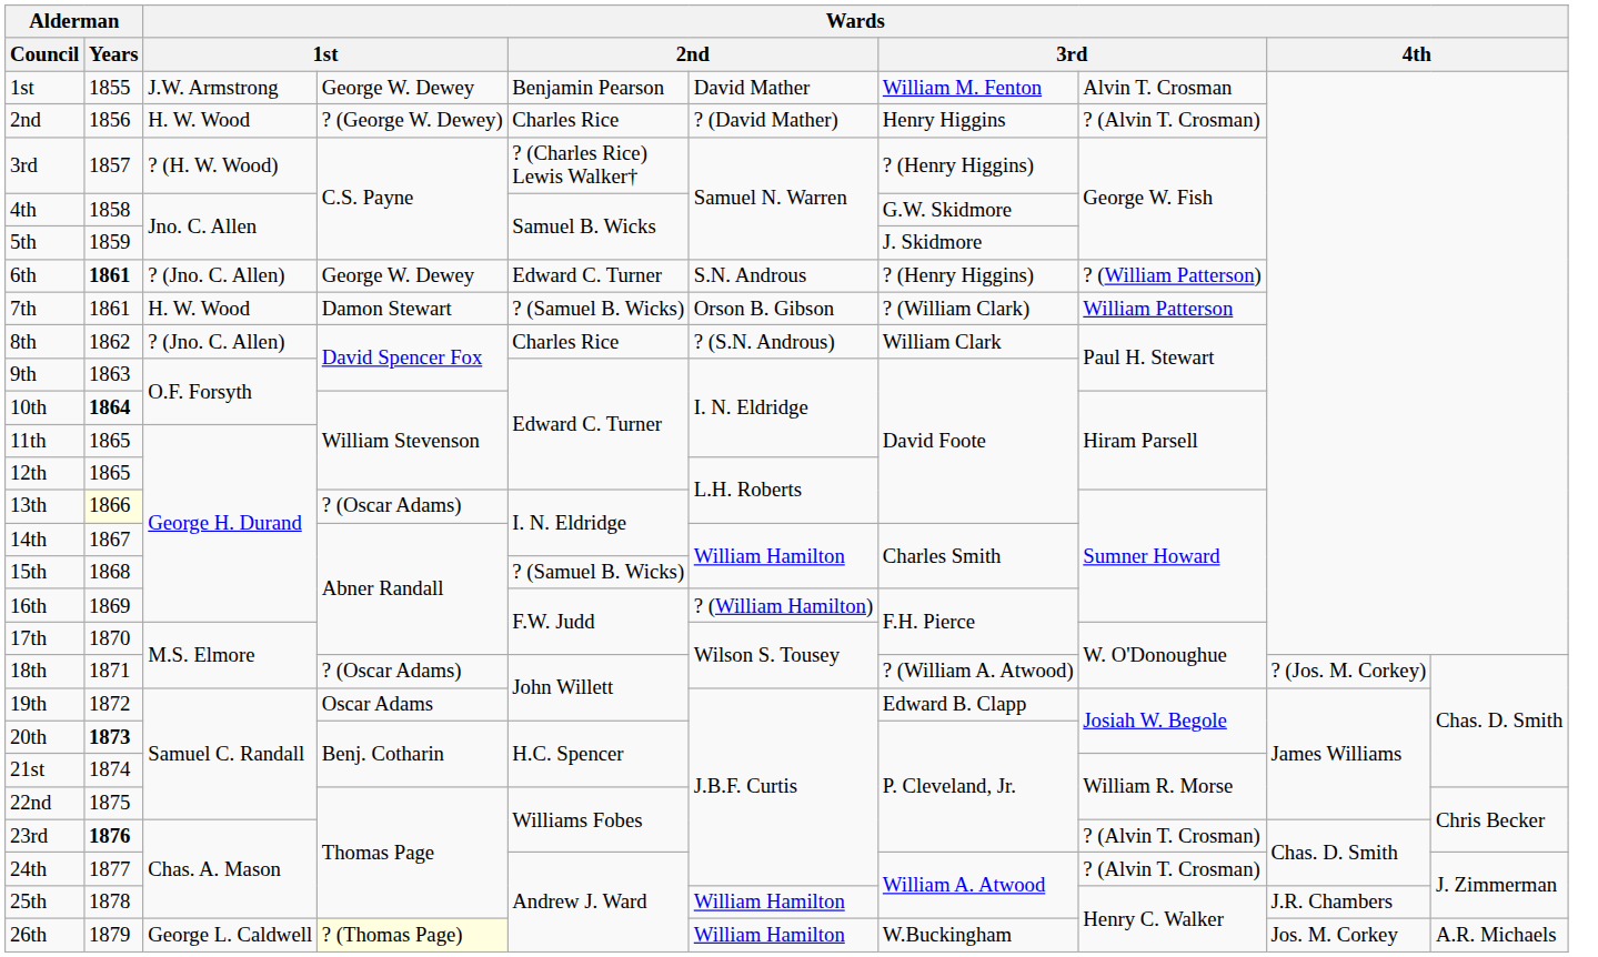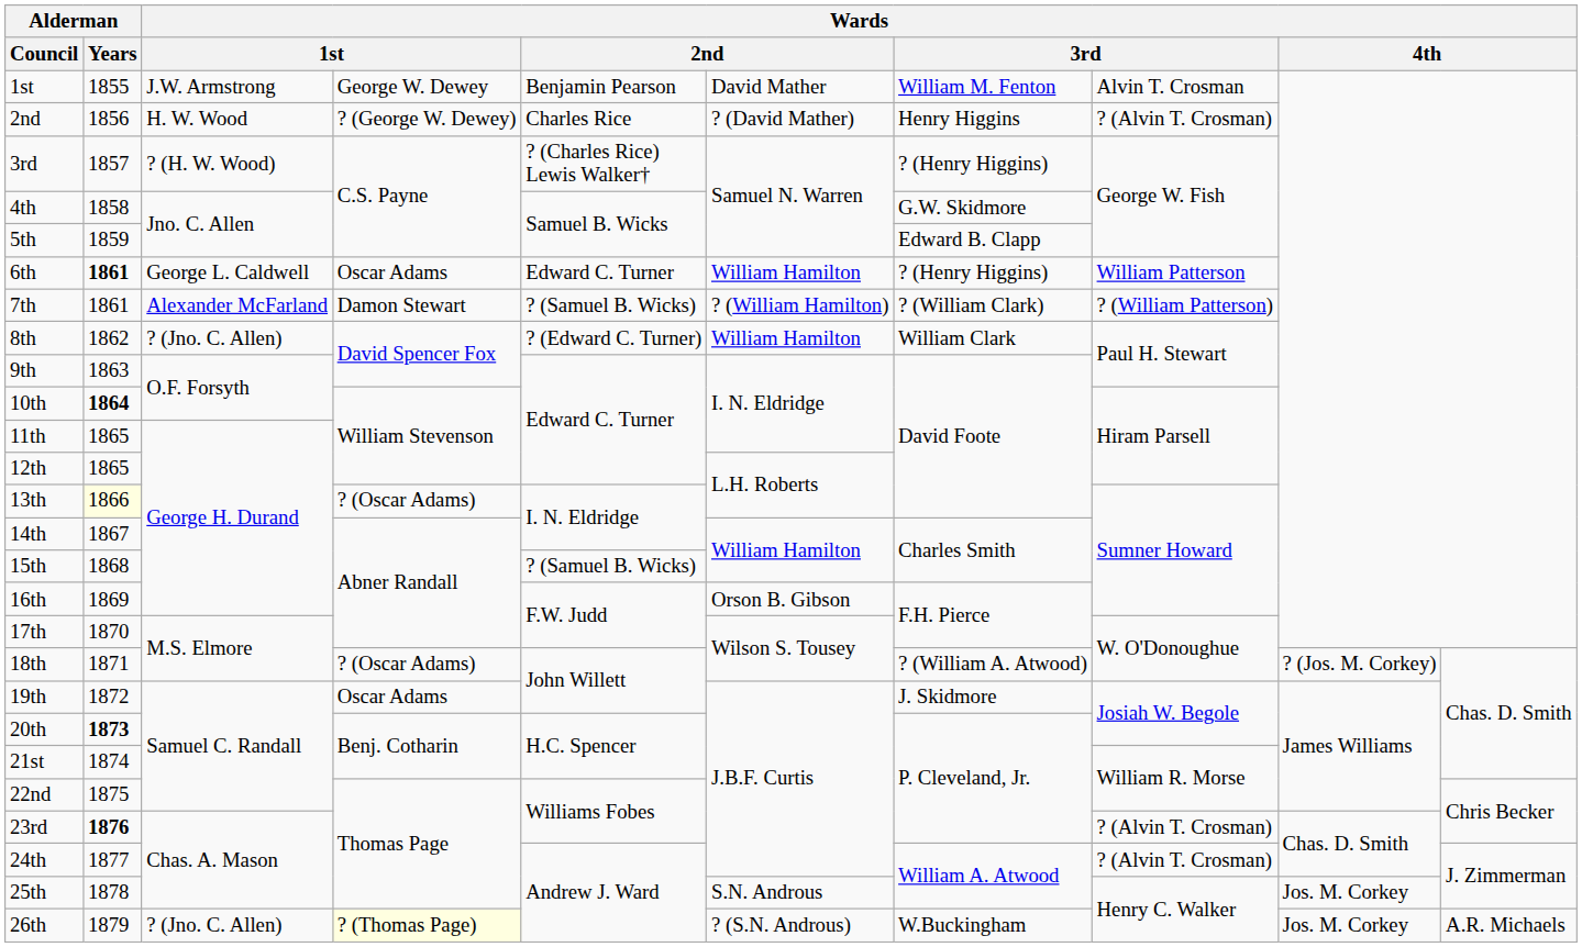5th | column 7: J. Skidmore -> Edward B. Clapp
6th | column 3: ? (Jno. C. Allen) -> George L. Caldwell
6th | column 4: George W. Dewey -> Oscar Adams
6th | column 6: S.N. Androus -> William Hamilton
6th | column 8: ? (William Patterson) -> William Patterson
7th | column 3: H. W. Wood -> Alexander McFarland
7th | column 6: Orson B. Gibson -> ? (William Hamilton)
7th | column 8: William Patterson -> ? (William Patterson)
8th | column 5: Charles Rice -> ? (Edward C. Turner)
8th | column 6: ? (S.N. Androus) -> William Hamilton
16th | column 6: ? (William Hamilton) -> Orson B. Gibson
19th | column 7: Edward B. Clapp -> J. Skidmore
25th | column 6: William Hamilton -> S.N. Androus
25th | column 9: J.R. Chambers -> Jos. M. Corkey
26th | column 3: George L. Caldwell -> ? (Jno. C. Allen)
26th | column 6: William Hamilton -> ? (S.N. Androus)
